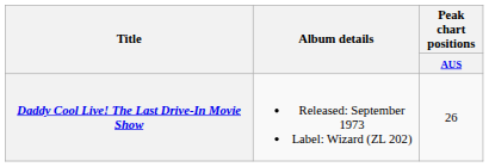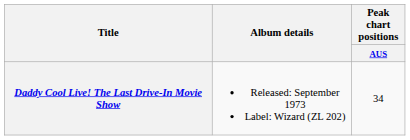Daddy Cool Live! The Last Drive-In Movie Show | Peak chart positions / AUS: 26 -> 34
